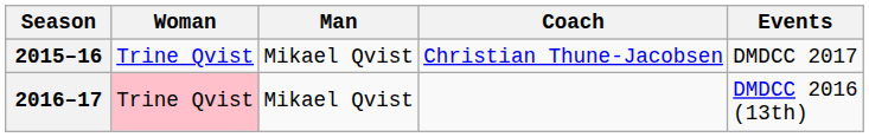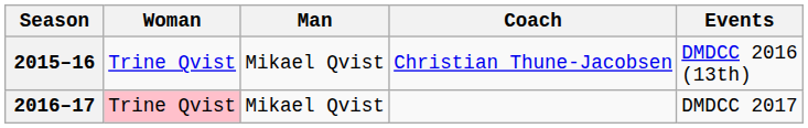2015–16 | Events: DMDCC 2017 -> DMDCC 2016 (13th)
2016–17 | Events: DMDCC 2016 (13th) -> DMDCC 2017
